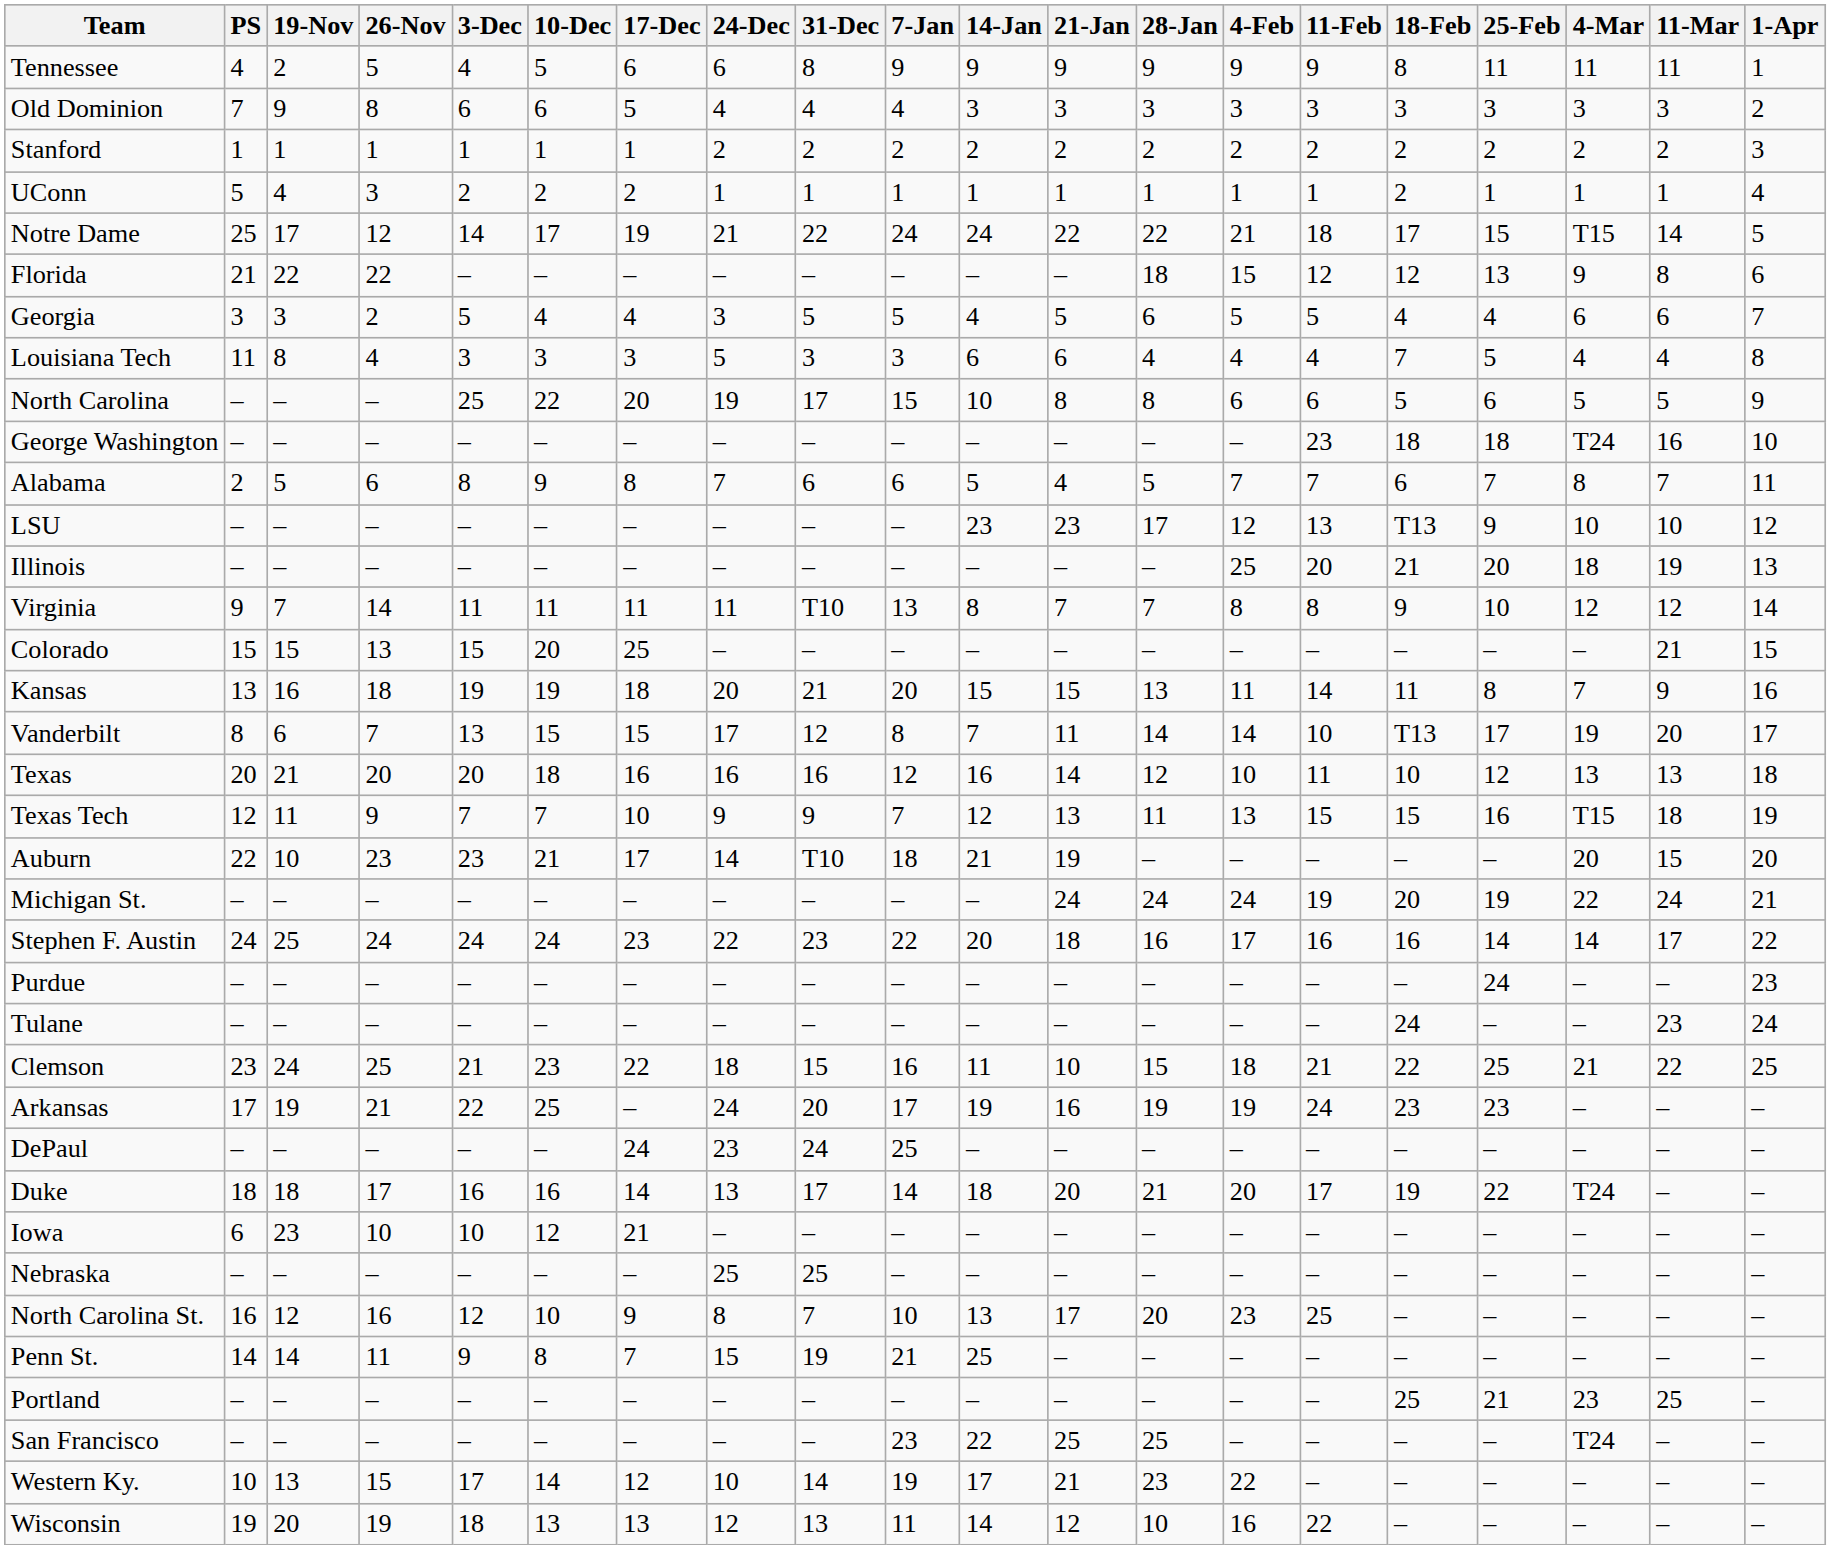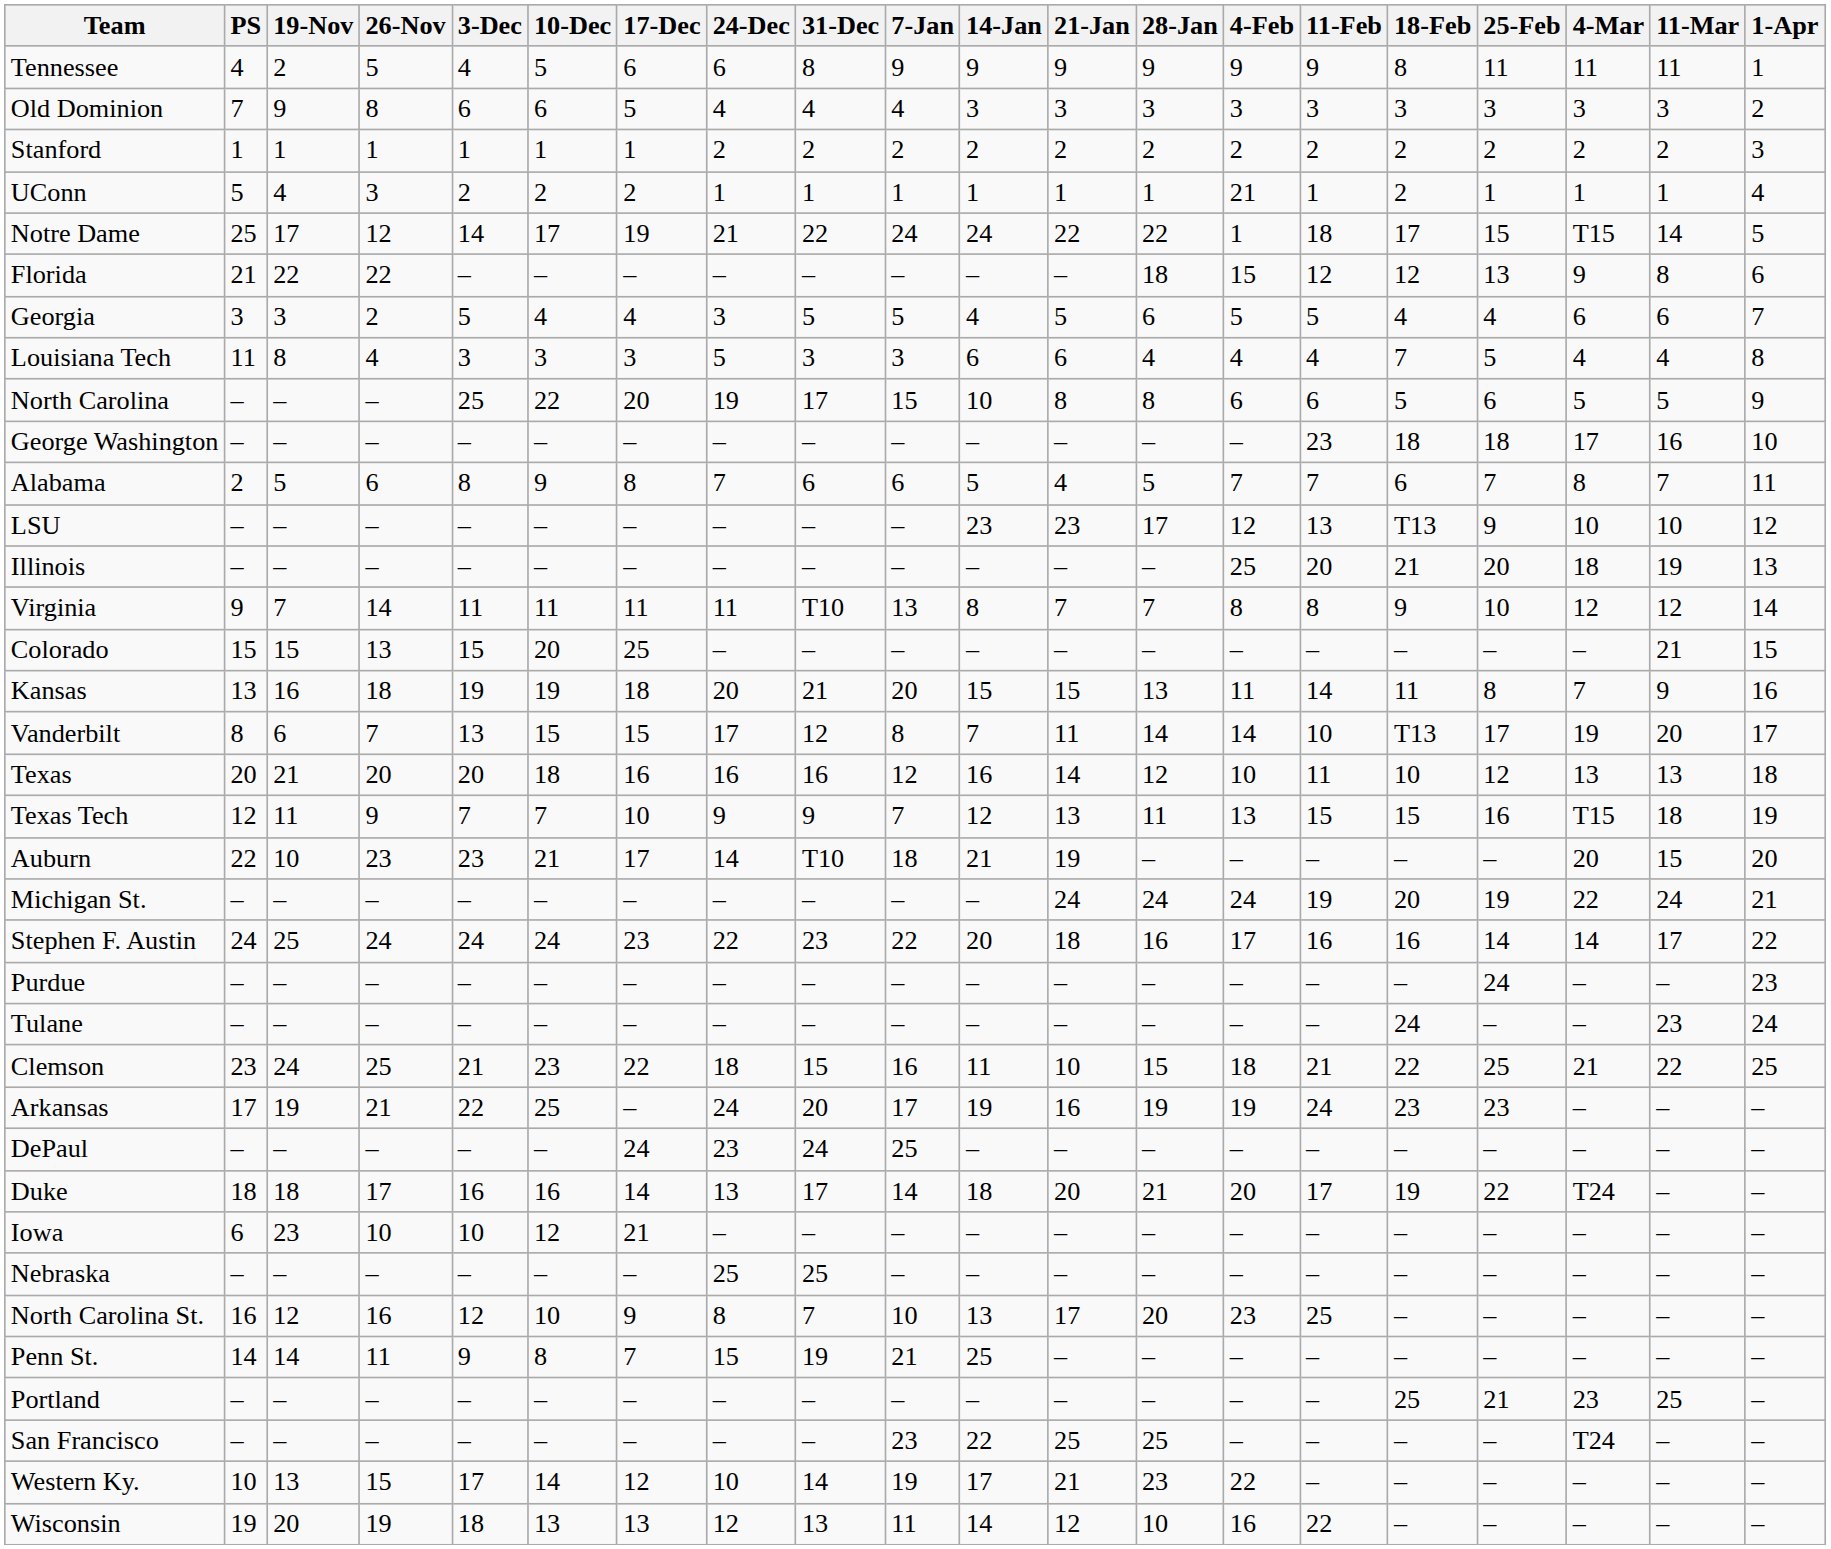UConn | 4-Feb: 1 -> 21
Notre Dame | 4-Feb: 21 -> 1
George Washington | 4-Mar: T24 -> 17
